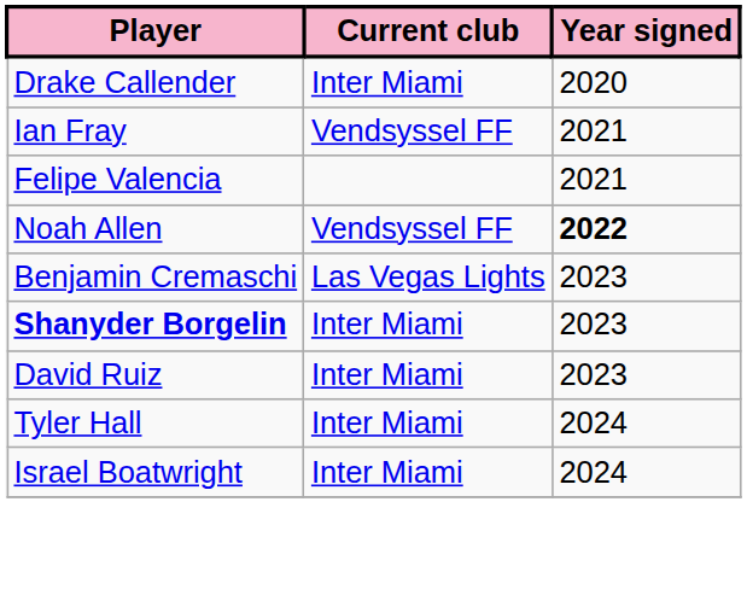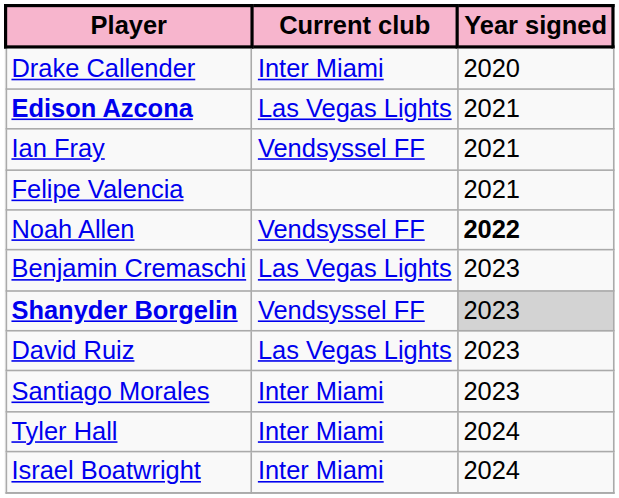+ row: Edison Azcona | Las Vegas Lights | 2021
Shanyder Borgelin | Current club: Inter Miami -> Vendsyssel FF
Shanyder Borgelin | Year signed: no background -> lightgrey background
David Ruiz | Current club: Inter Miami -> Las Vegas Lights
+ row: Santiago Morales | Inter Miami | 2023
